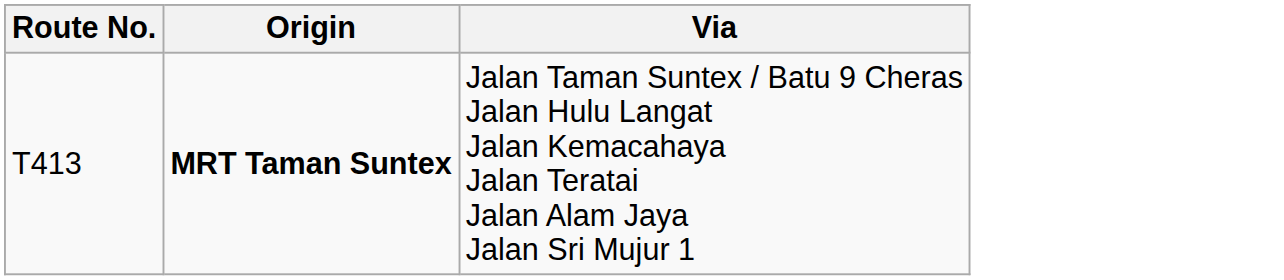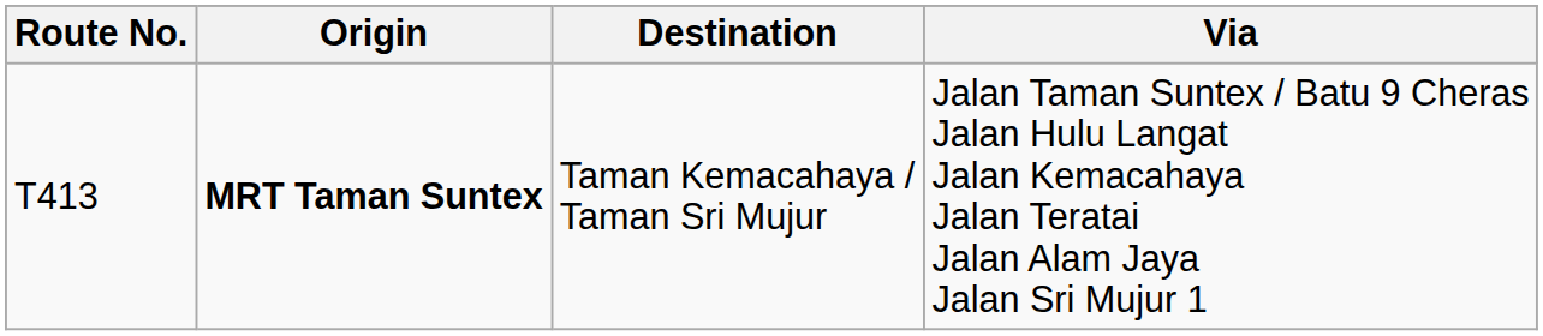+ column: Destination | Taman Kemacahaya / Taman Sri Mujur
